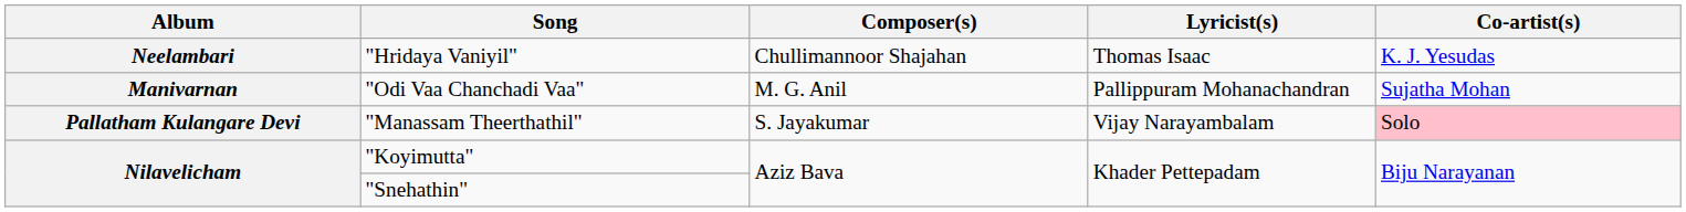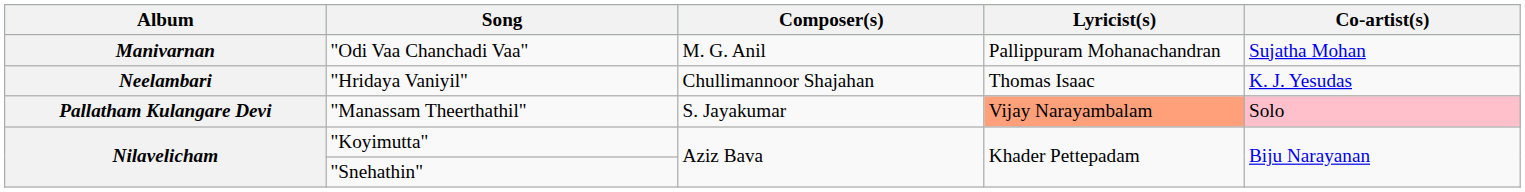rows swapped: "Hridaya Vaniyil" <-> "Odi Vaa Chanchadi Vaa"
"Manassam Theerthathil" | Lyricist(s): no background -> lightsalmon background
